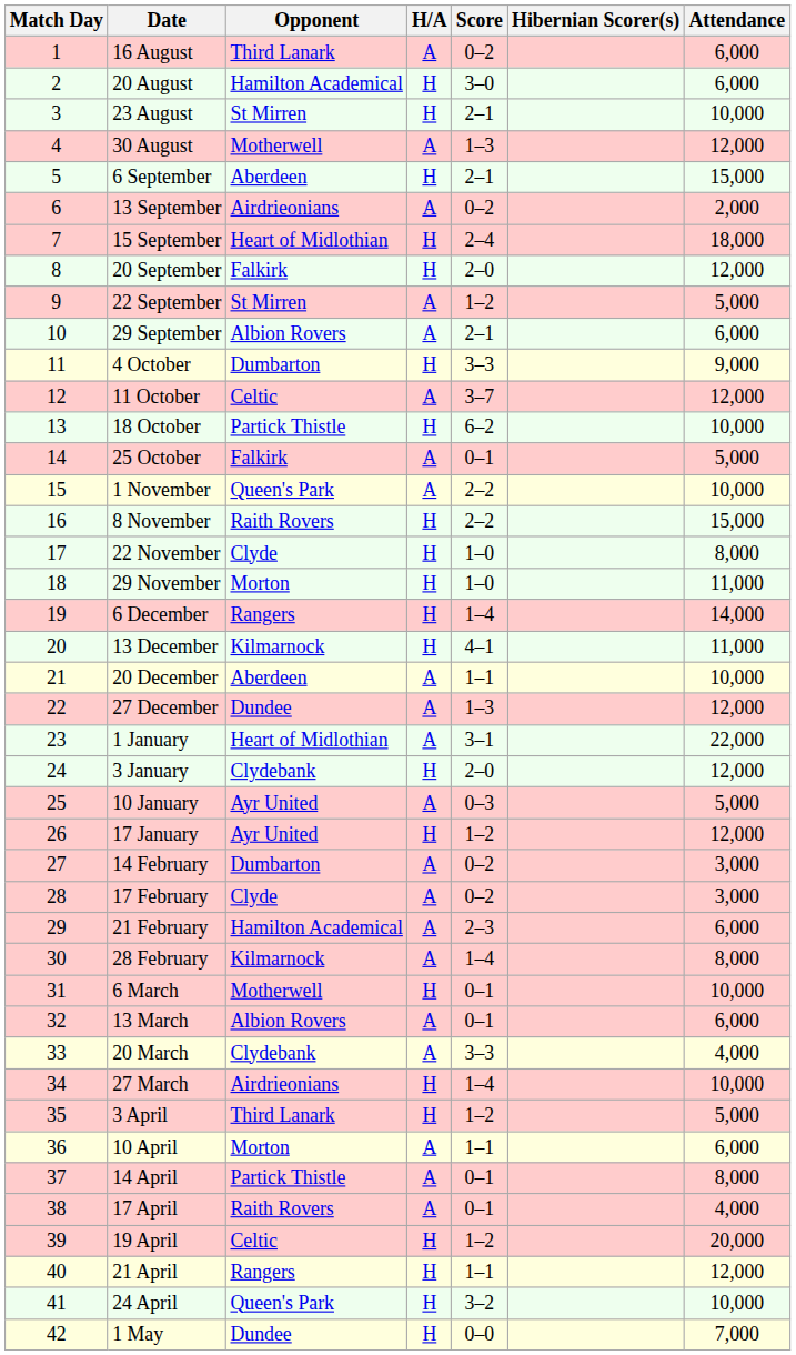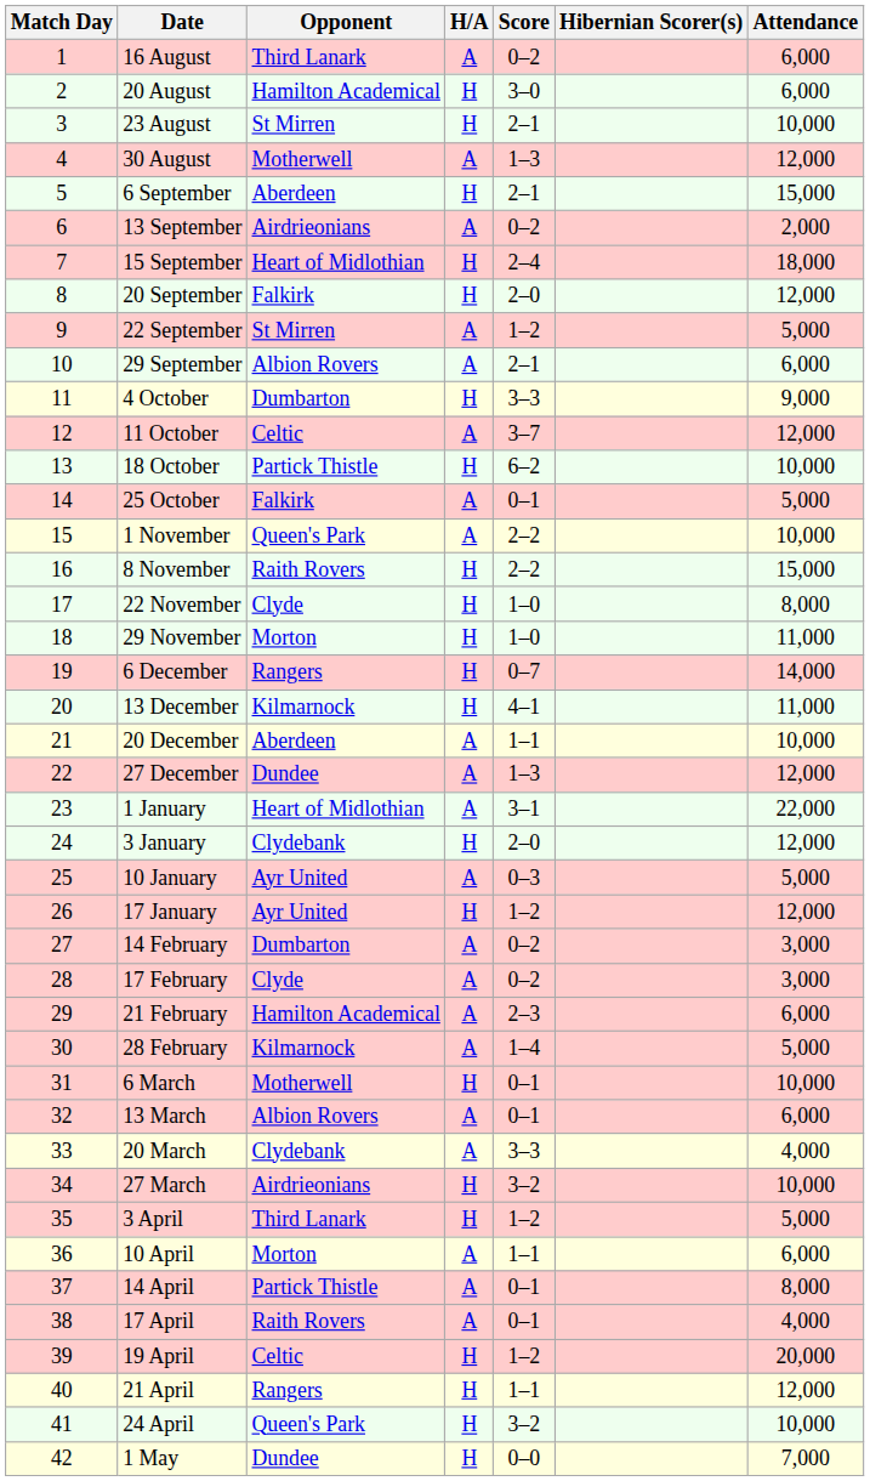6 December | Score: 1–4 -> 0–7
28 February | Attendance: 8,000 -> 5,000
27 March | Score: 1–4 -> 3–2
